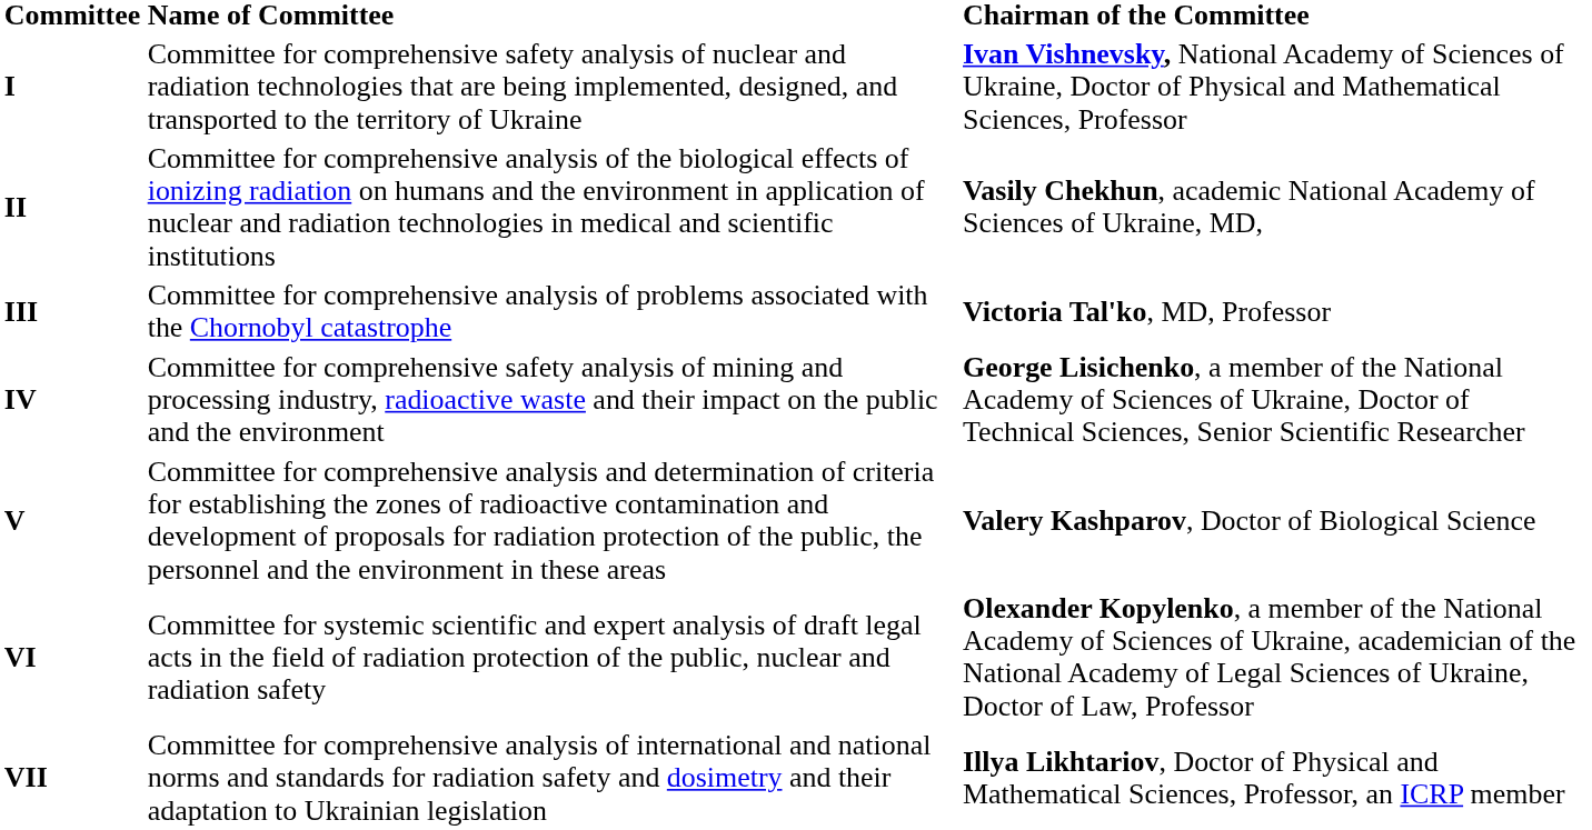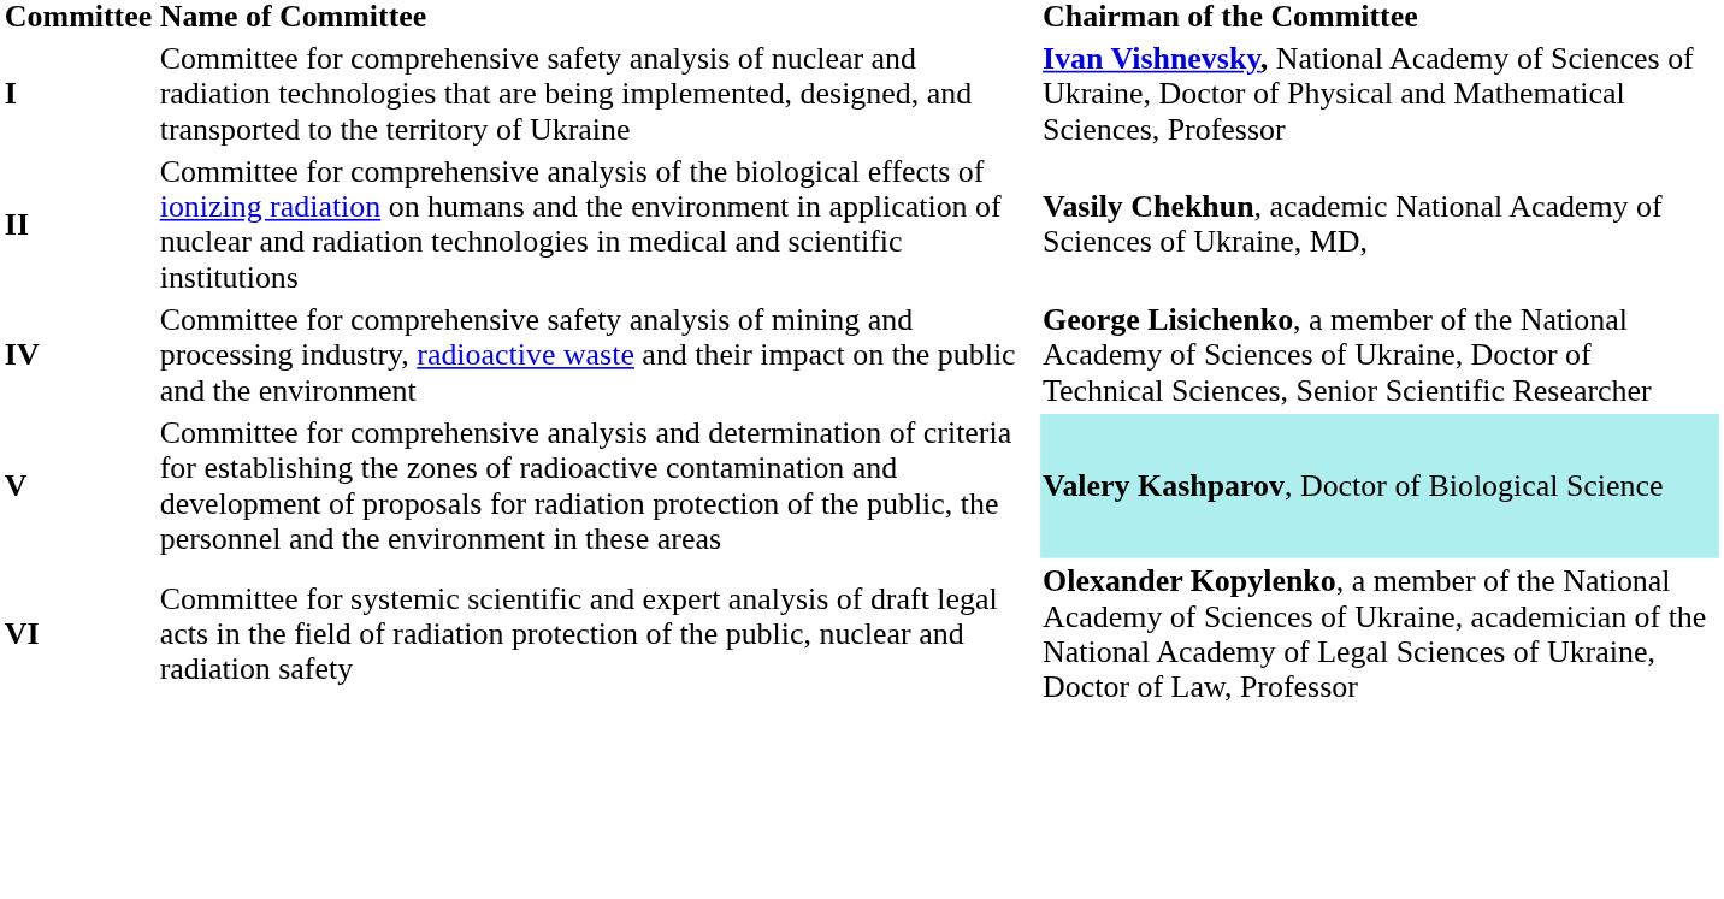- row: III | Committee for comprehensive analysis of problems associated with the Chornobyl catastrophe | Victoria Tal'ko, MD, Professor
V | Chairman of the Committee: no background -> paleturquoise background
- row: VII | Committee for comprehensive analysis of international and national norms and standards for radiation safety and dosimetry and their adaptation to Ukrainian legislation | Illya Likhtariov, Doctor of Physical and Mathematical Sciences, Professor, an ICRP member
